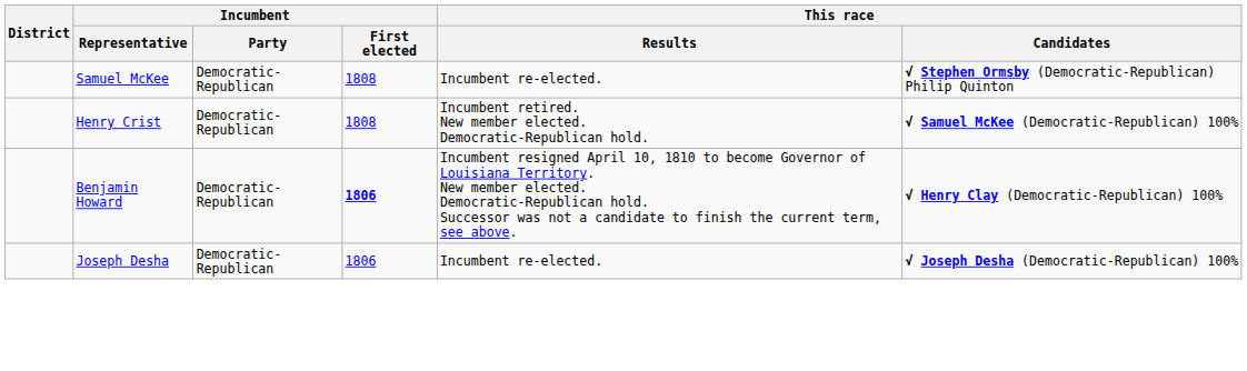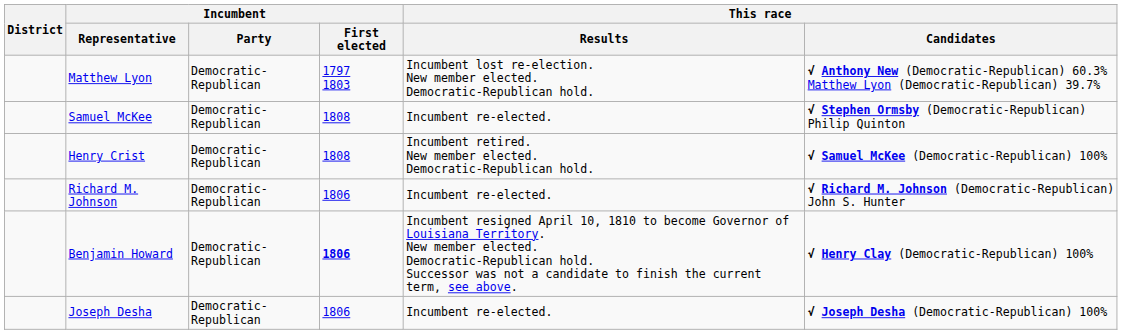+ row: Matthew Lyon | Democratic-Republican | 1797 1803 | Incumbent lost re-election. New member elected. Democratic-Republican hold. | √ Anthony New (Democratic-Republican) 60.3% Matthew Lyon (Democratic-Republican) 39.7%
+ row: Richard M. Johnson | Democratic-Republican | 1806 | Incumbent re-elected. | √ Richard M. Johnson (Democratic-Republican) John S. Hunter
